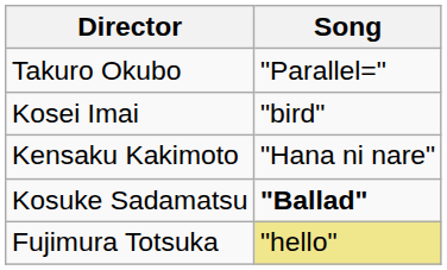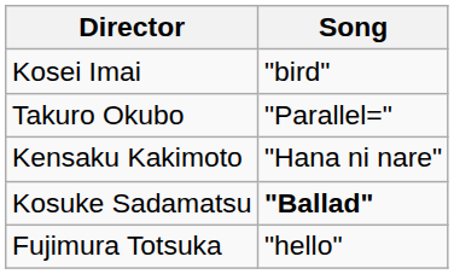rows swapped: Kosei Imai <-> Takuro Okubo
Fujimura Totsuka | Song: khaki background -> no background
